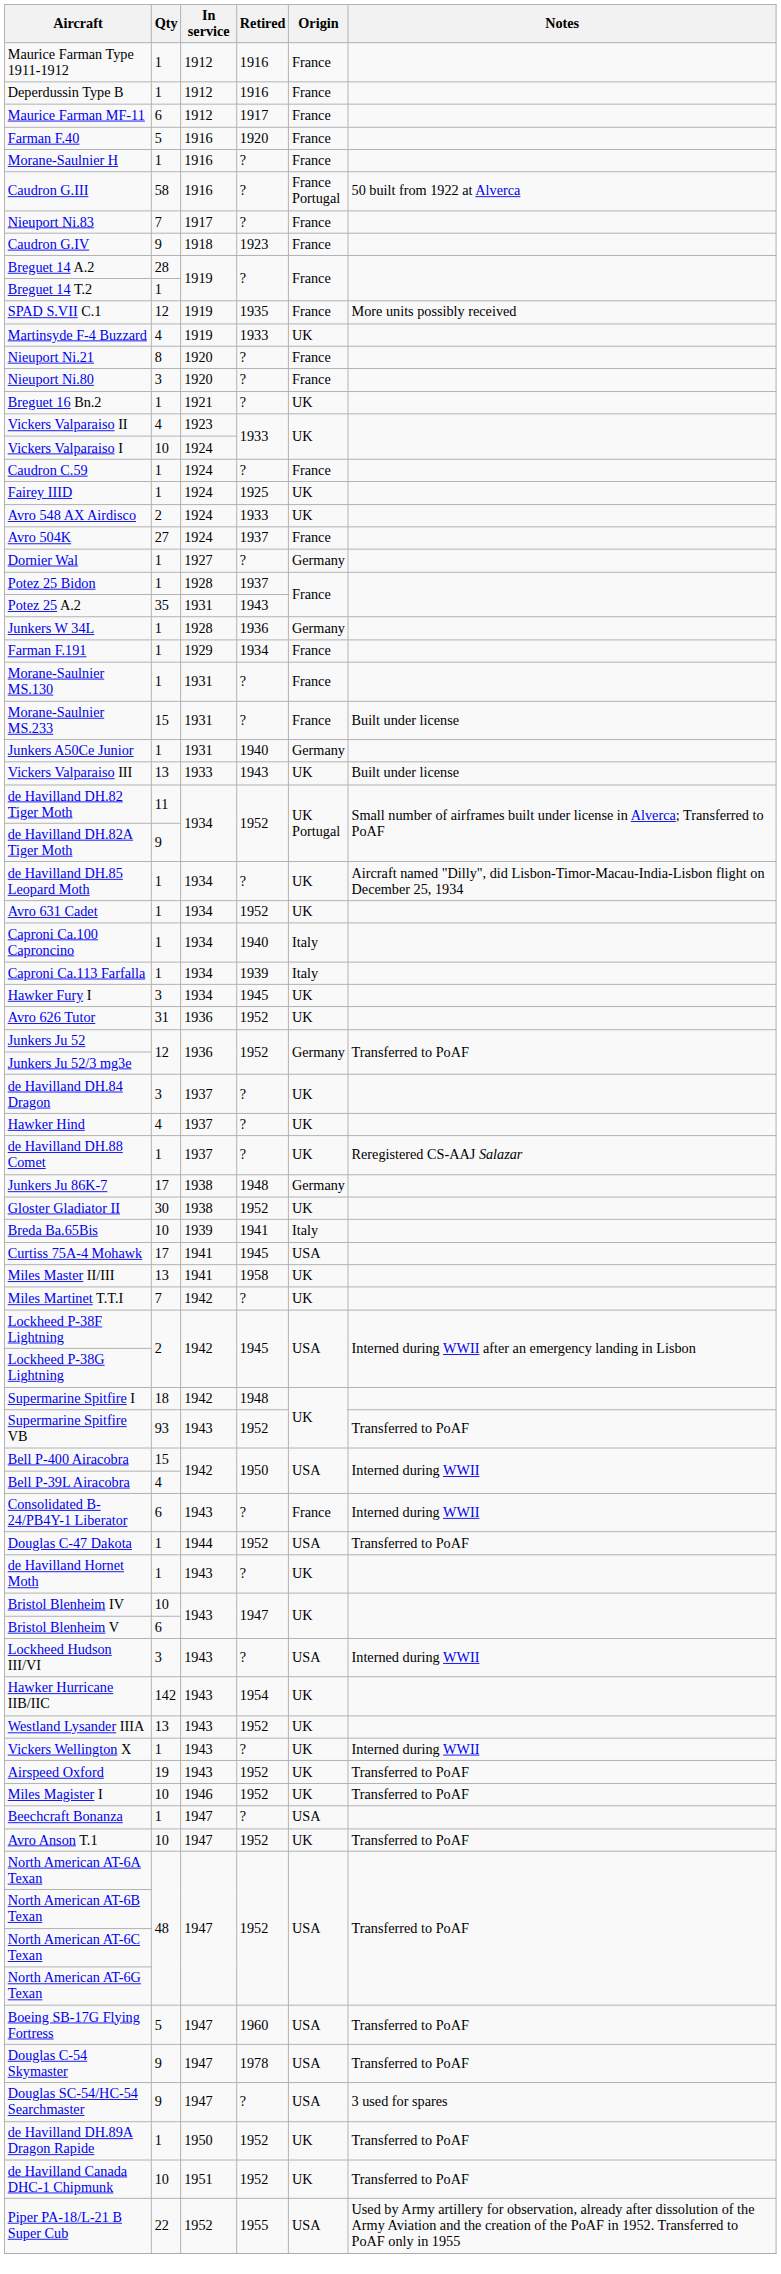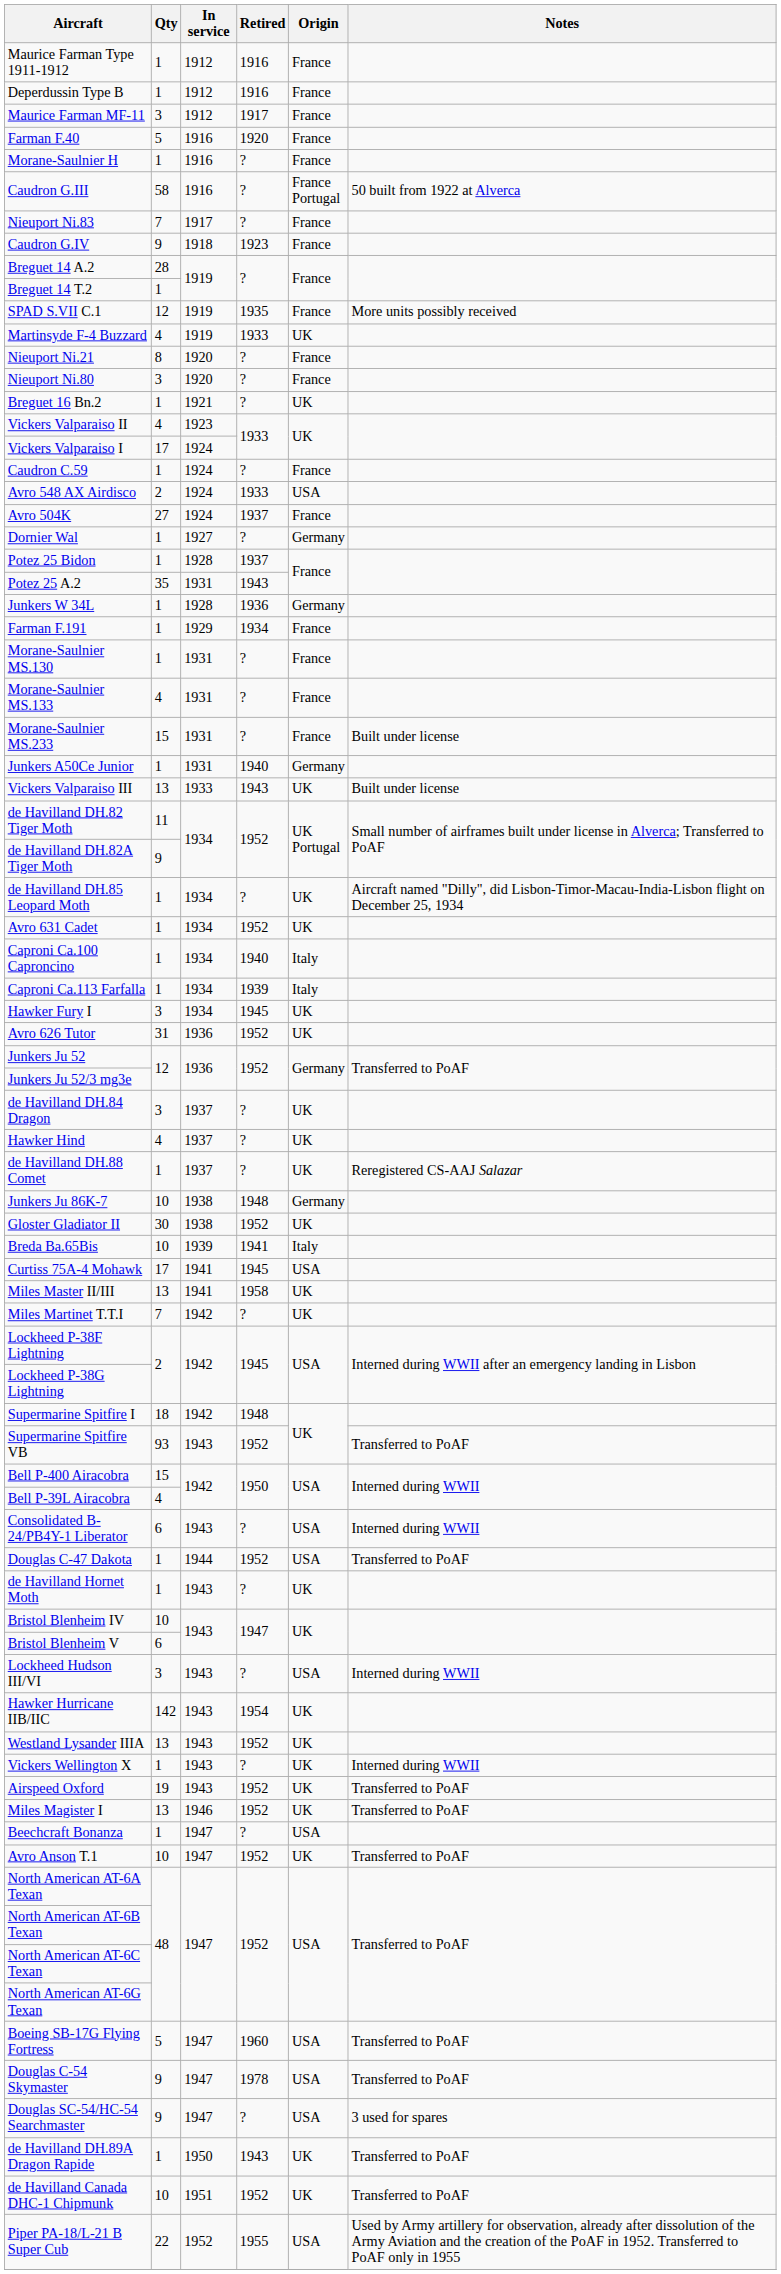Maurice Farman MF-11 | Qty: 6 -> 3
Vickers Valparaiso I | Qty: 10 -> 17
- row: Fairey IIID | 1 | 1924 | 1925 | UK
Avro 548 AX Airdisco | Origin: UK -> USA
+ row: Morane-Saulnier MS.133 | 4 | 1931 | ? | France
Junkers Ju 86K-7 | Qty: 17 -> 10
Consolidated B-24/PB4Y-1 Liberator | Origin: France -> USA
Miles Magister I | Qty: 10 -> 13
de Havilland DH.89A Dragon Rapide | Retired: 1952 -> 1943
